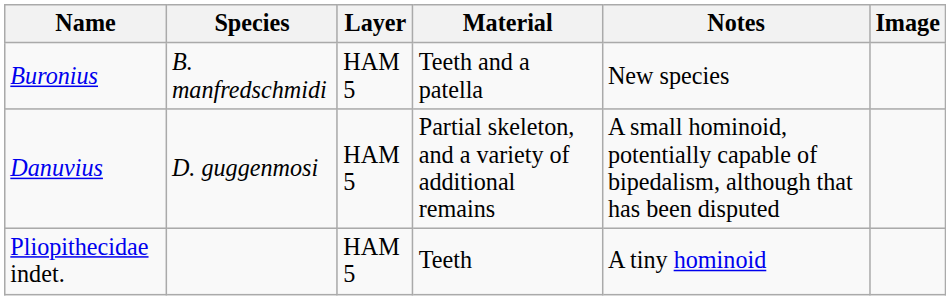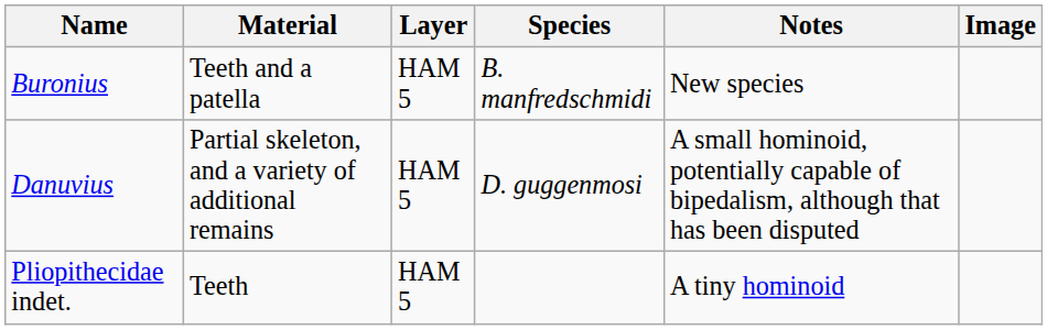columns swapped: Species <-> Material
